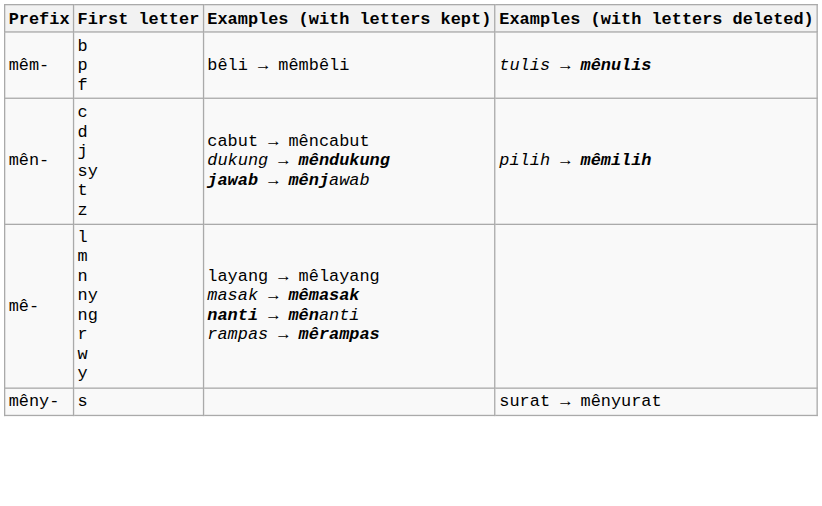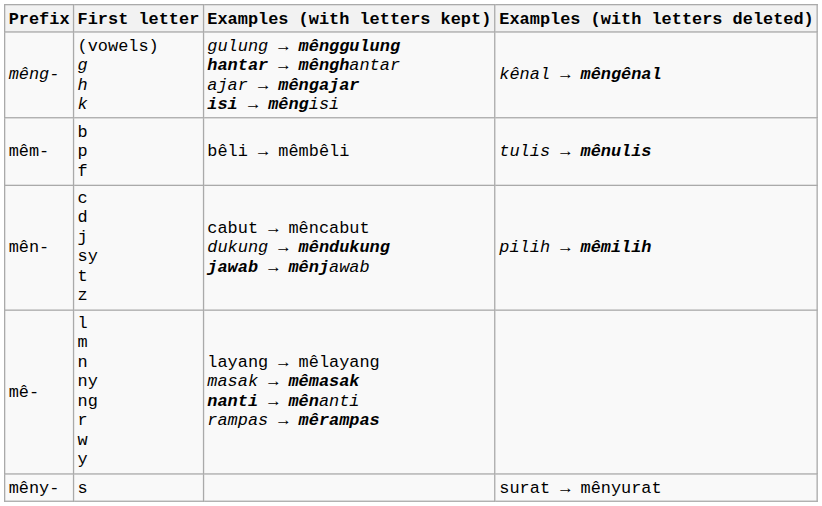+ row: mêng- | (vowels) g h k | gulung → mênggulung hantar → mênghantar ajar → mêngajar isi → mêngisi | kênal → mêngênal
